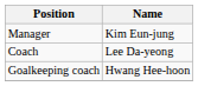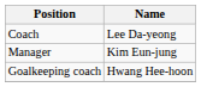rows swapped: Manager <-> Coach
